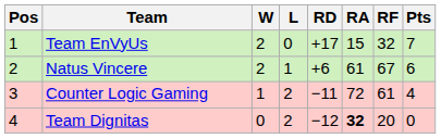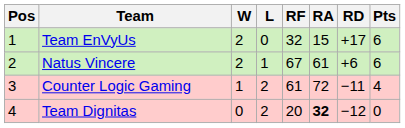columns swapped: RF <-> RD
Team EnVyUs | Pts: 7 -> 6
